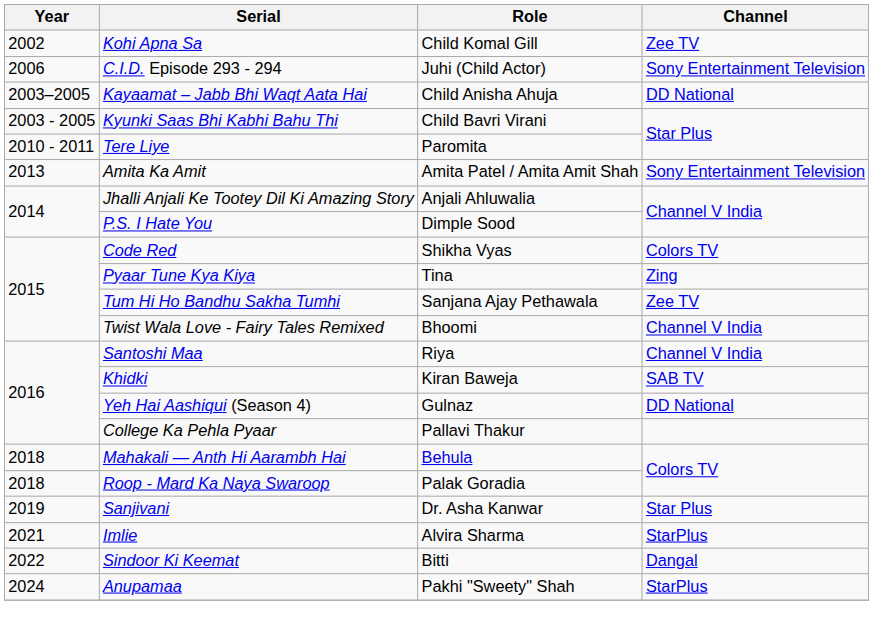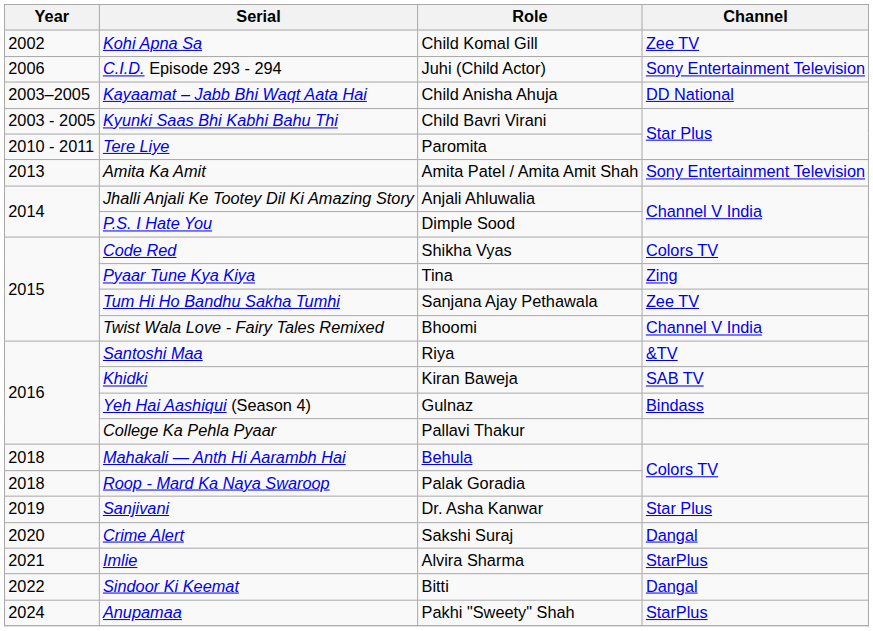Santoshi Maa | Channel: Channel V India -> &TV
Yeh Hai Aashiqui (Season 4) | Channel: DD National -> Bindass
+ row: 2020 | Crime Alert | Sakshi Suraj | Dangal
